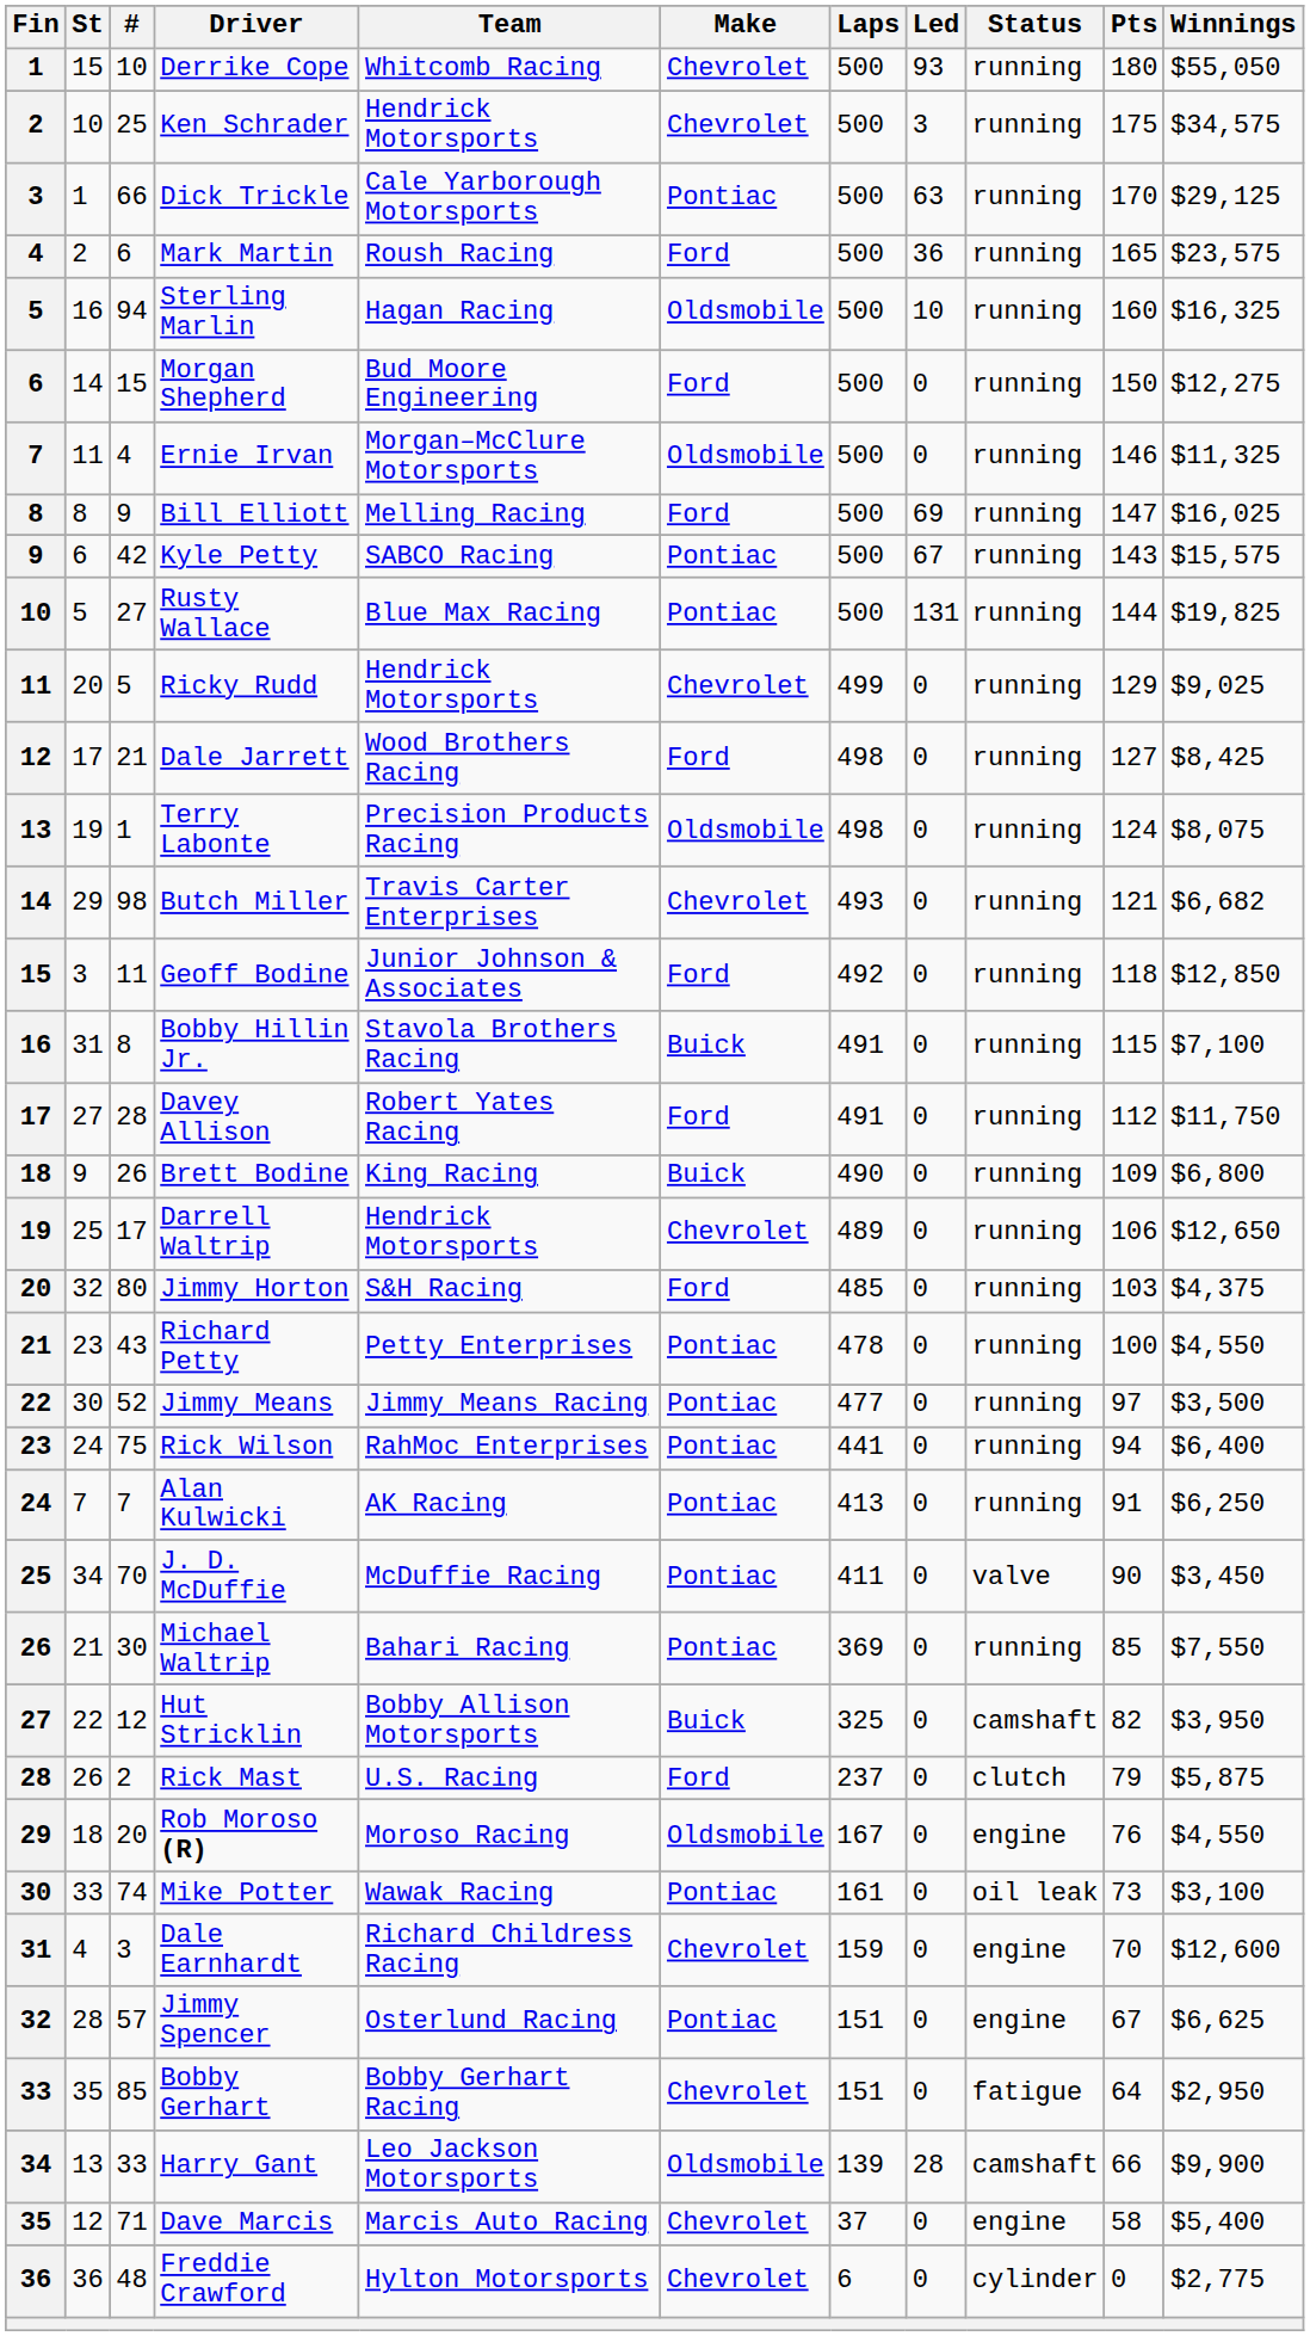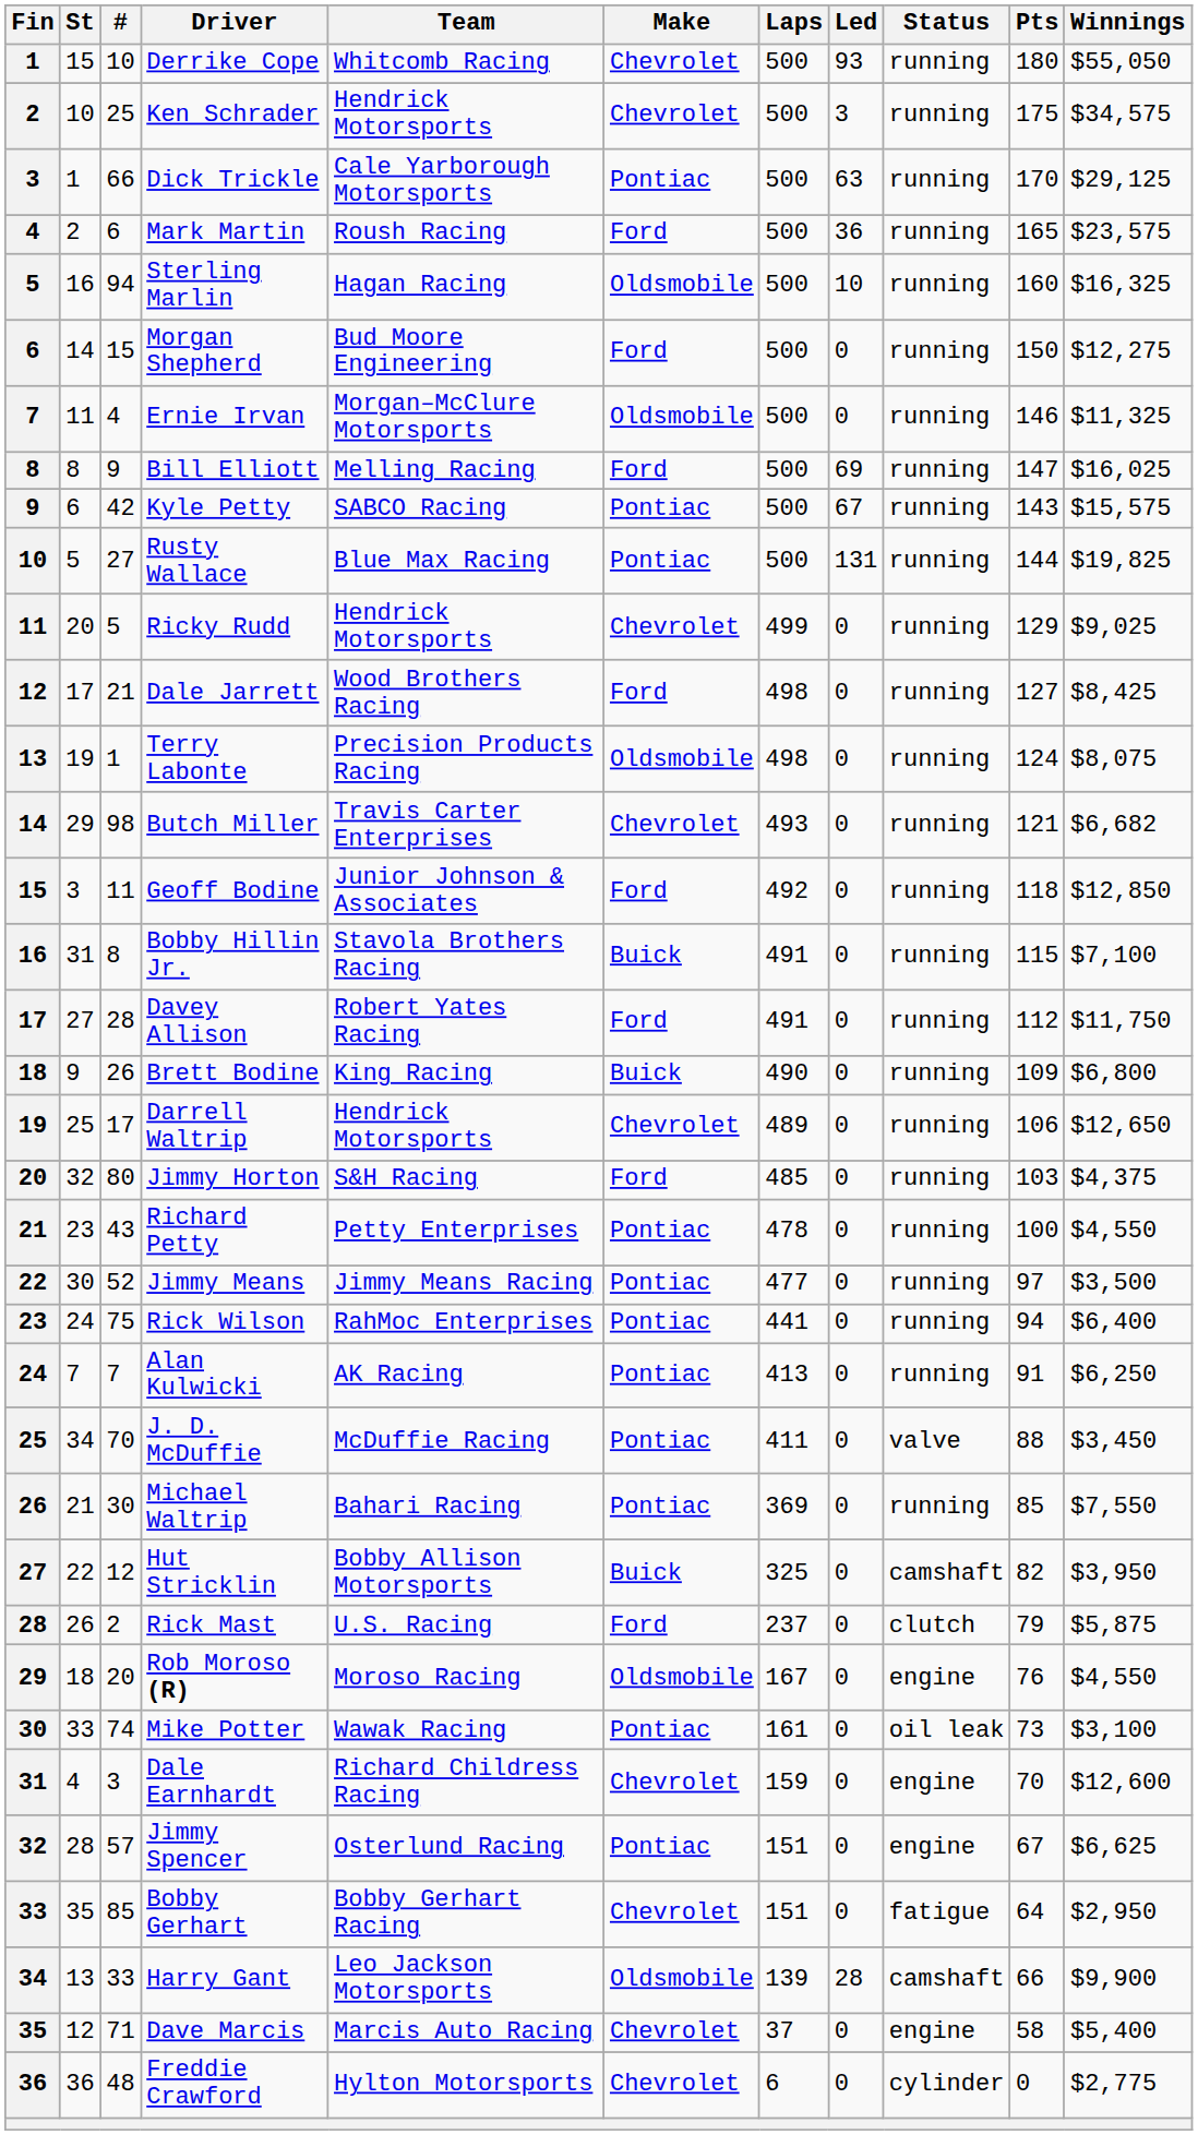J. D. McDuffie | Pts: 90 -> 88
